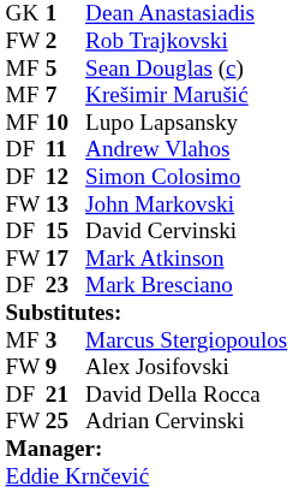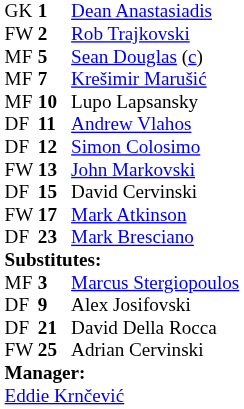Alex Josifovski | column 1: FW -> DF
